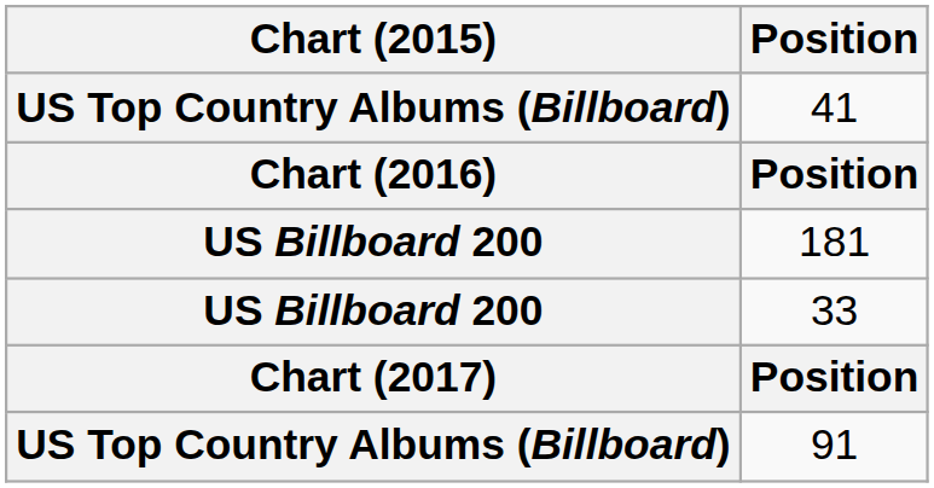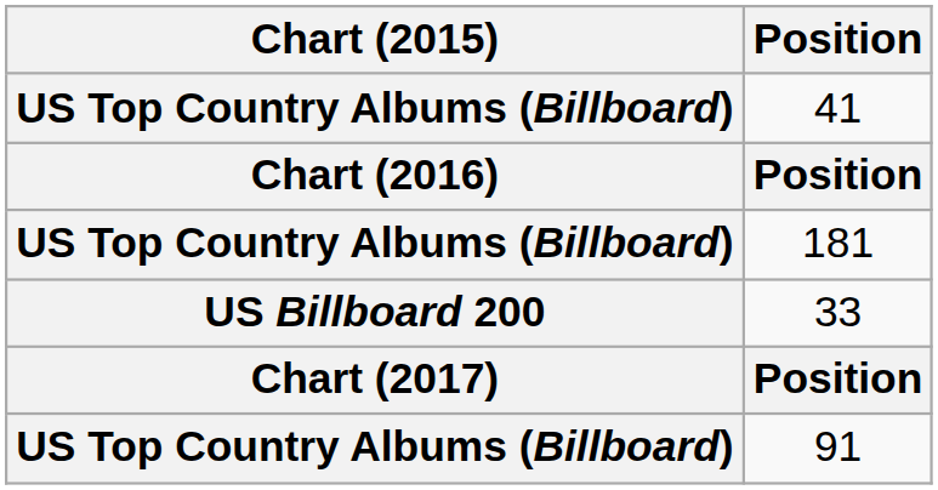181 | Chart (2015): US Billboard 200 -> US Top Country Albums (Billboard)
